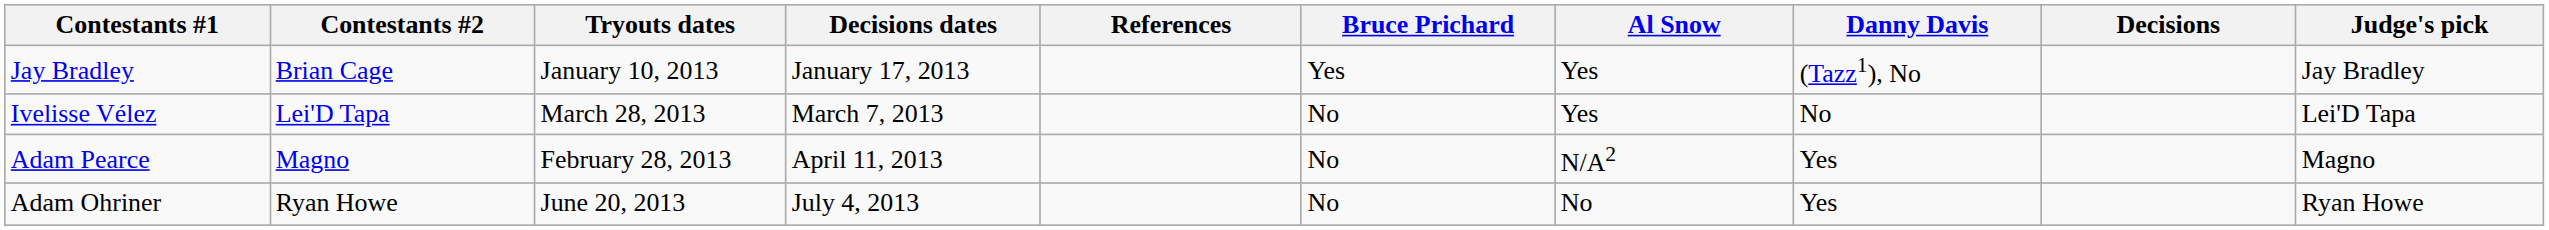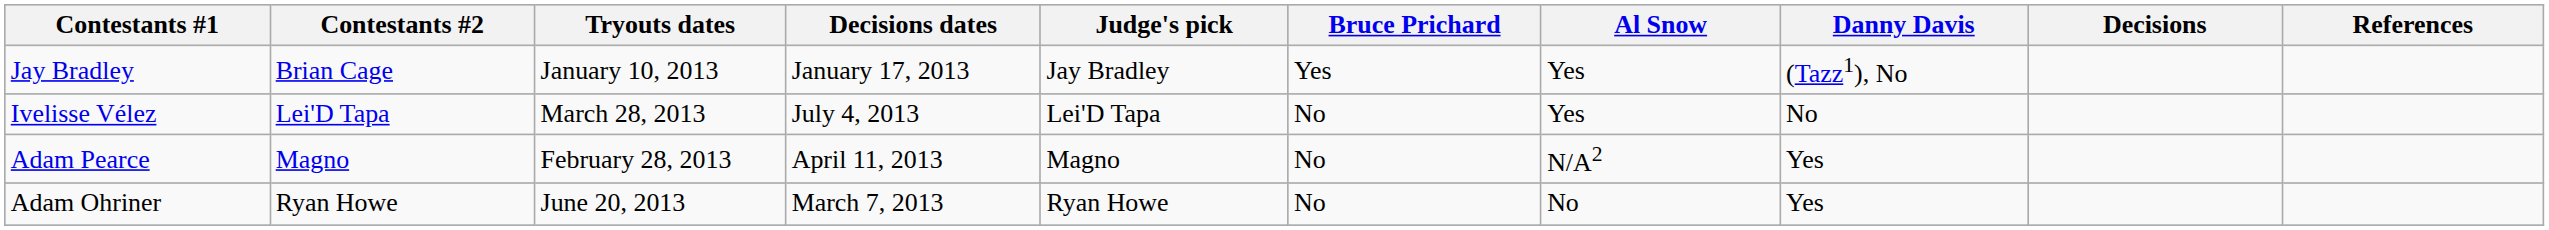columns swapped: Judge's pick <-> References
Ivelisse Vélez | Decisions dates: March 7, 2013 -> July 4, 2013
Adam Ohriner | Decisions dates: July 4, 2013 -> March 7, 2013
